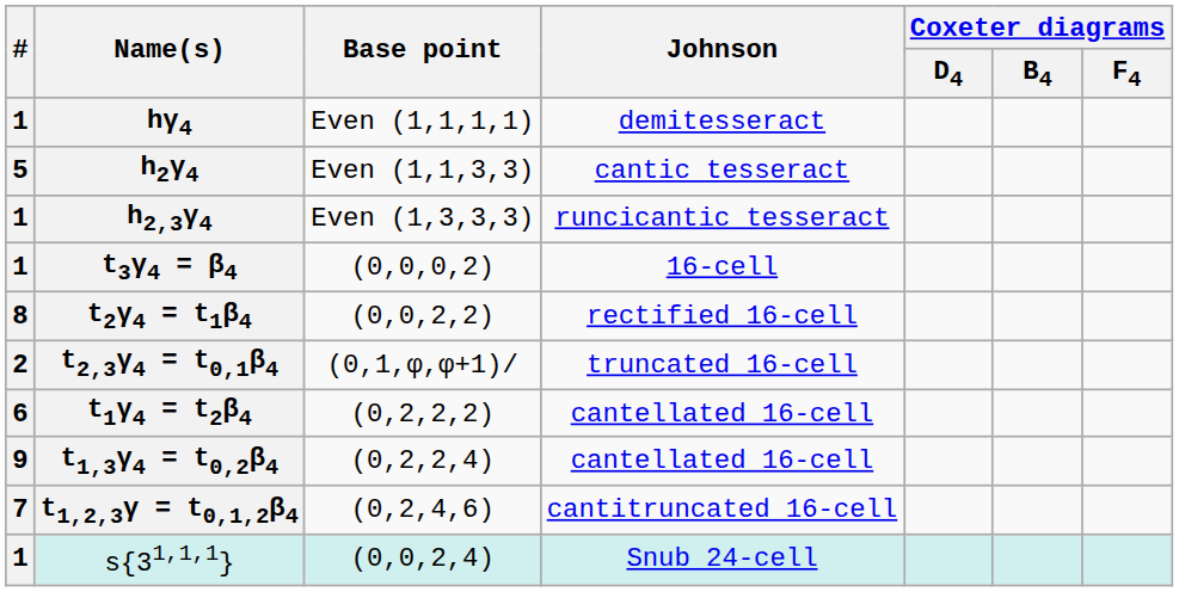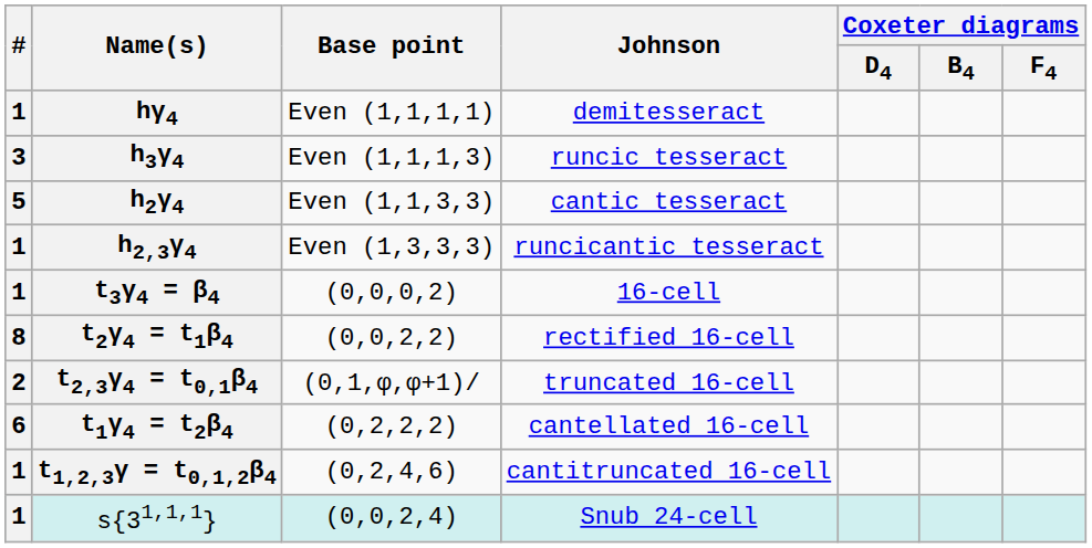+ row: 3 | h3γ4 | Even (1,1,1,3) | runcic tesseract
- row: 9 | t1,3γ4 = t0,2β4 | (0,2,2,4) | cantellated 16-cell
t1,2,3γ = t0,1,2β4 | #: 7 -> 1
